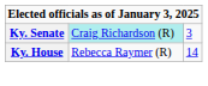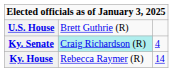+ row: U.S. House | Brett Guthrie (R)
Ky. Senate | column 3: 3 -> 4
